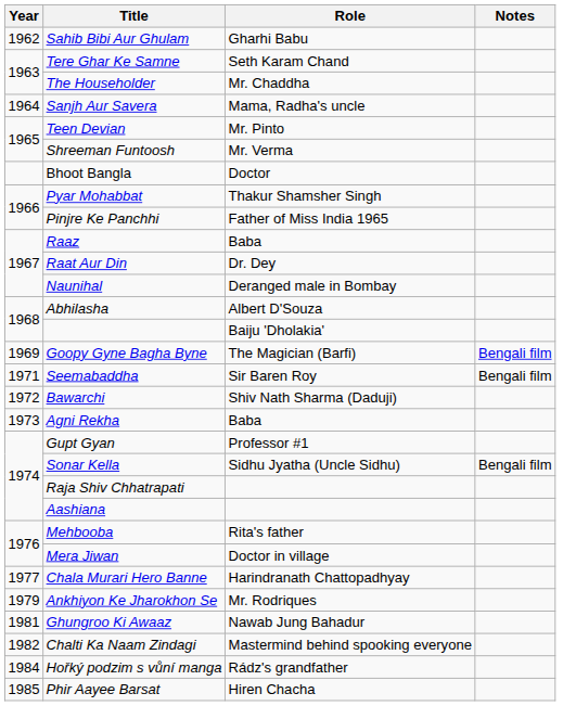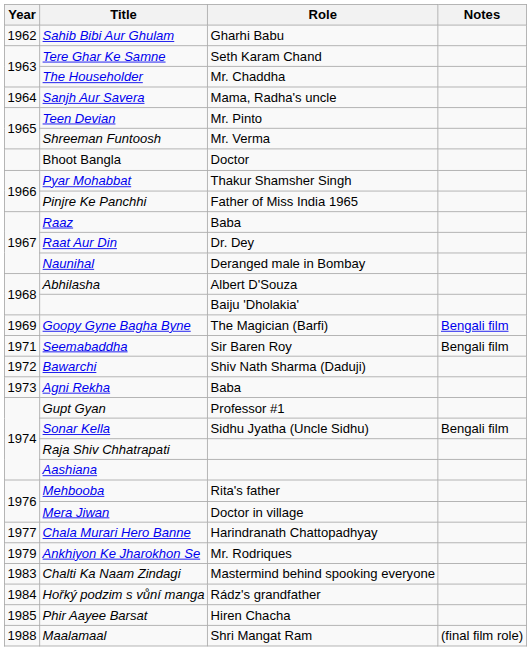- row: 1981 | Ghungroo Ki Awaaz | Nawab Jung Bahadur
Chalti Ka Naam Zindagi | Year: 1982 -> 1983
+ row: 1988 | Maalamaal | Shri Mangat Ram | (final film role)
